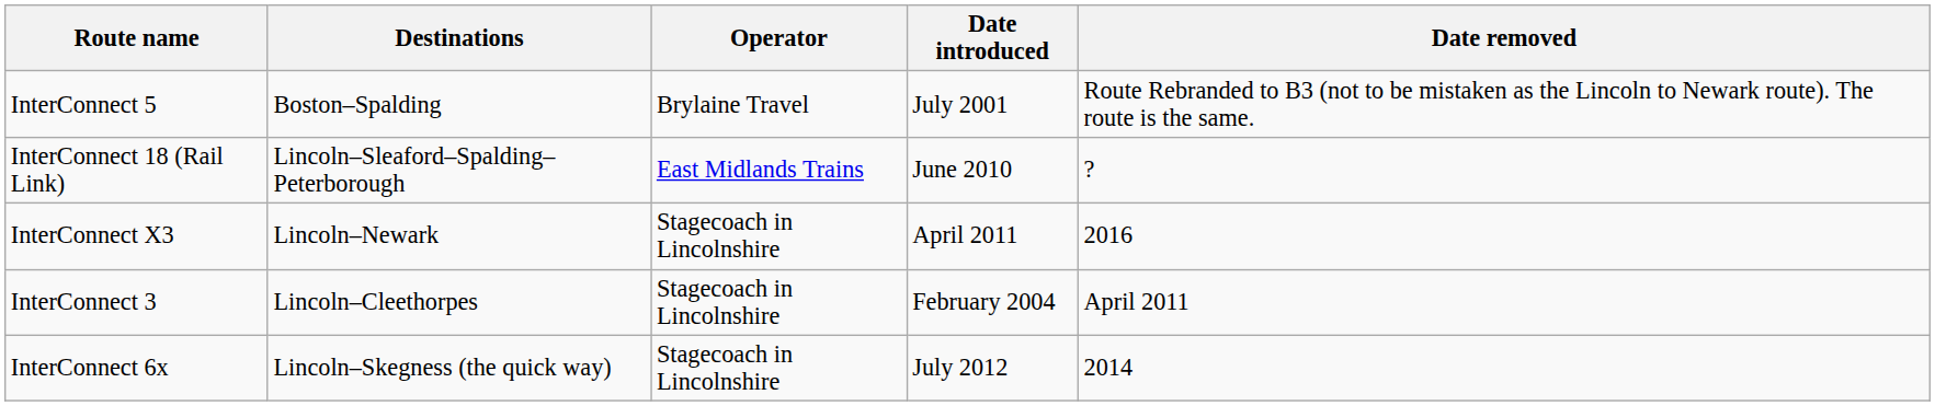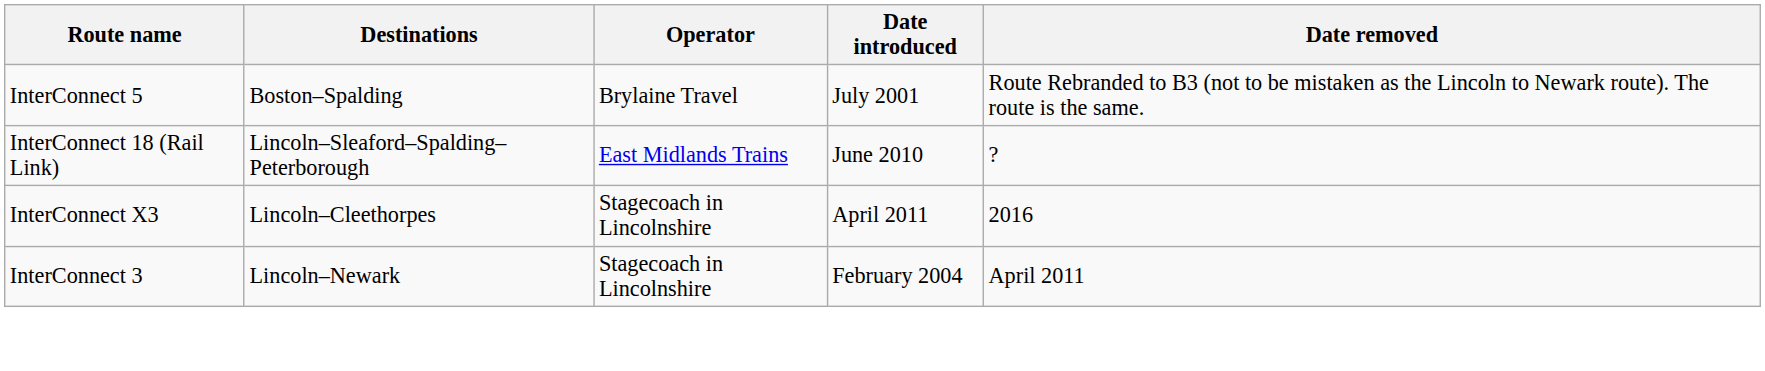InterConnect X3 | Destinations: Lincoln–Newark -> Lincoln–Cleethorpes
InterConnect 3 | Destinations: Lincoln–Cleethorpes -> Lincoln–Newark
- row: InterConnect 6x | Lincoln–Skegness (the quick way) | Stagecoach in Lincolnshire | July 2012 | 2014
